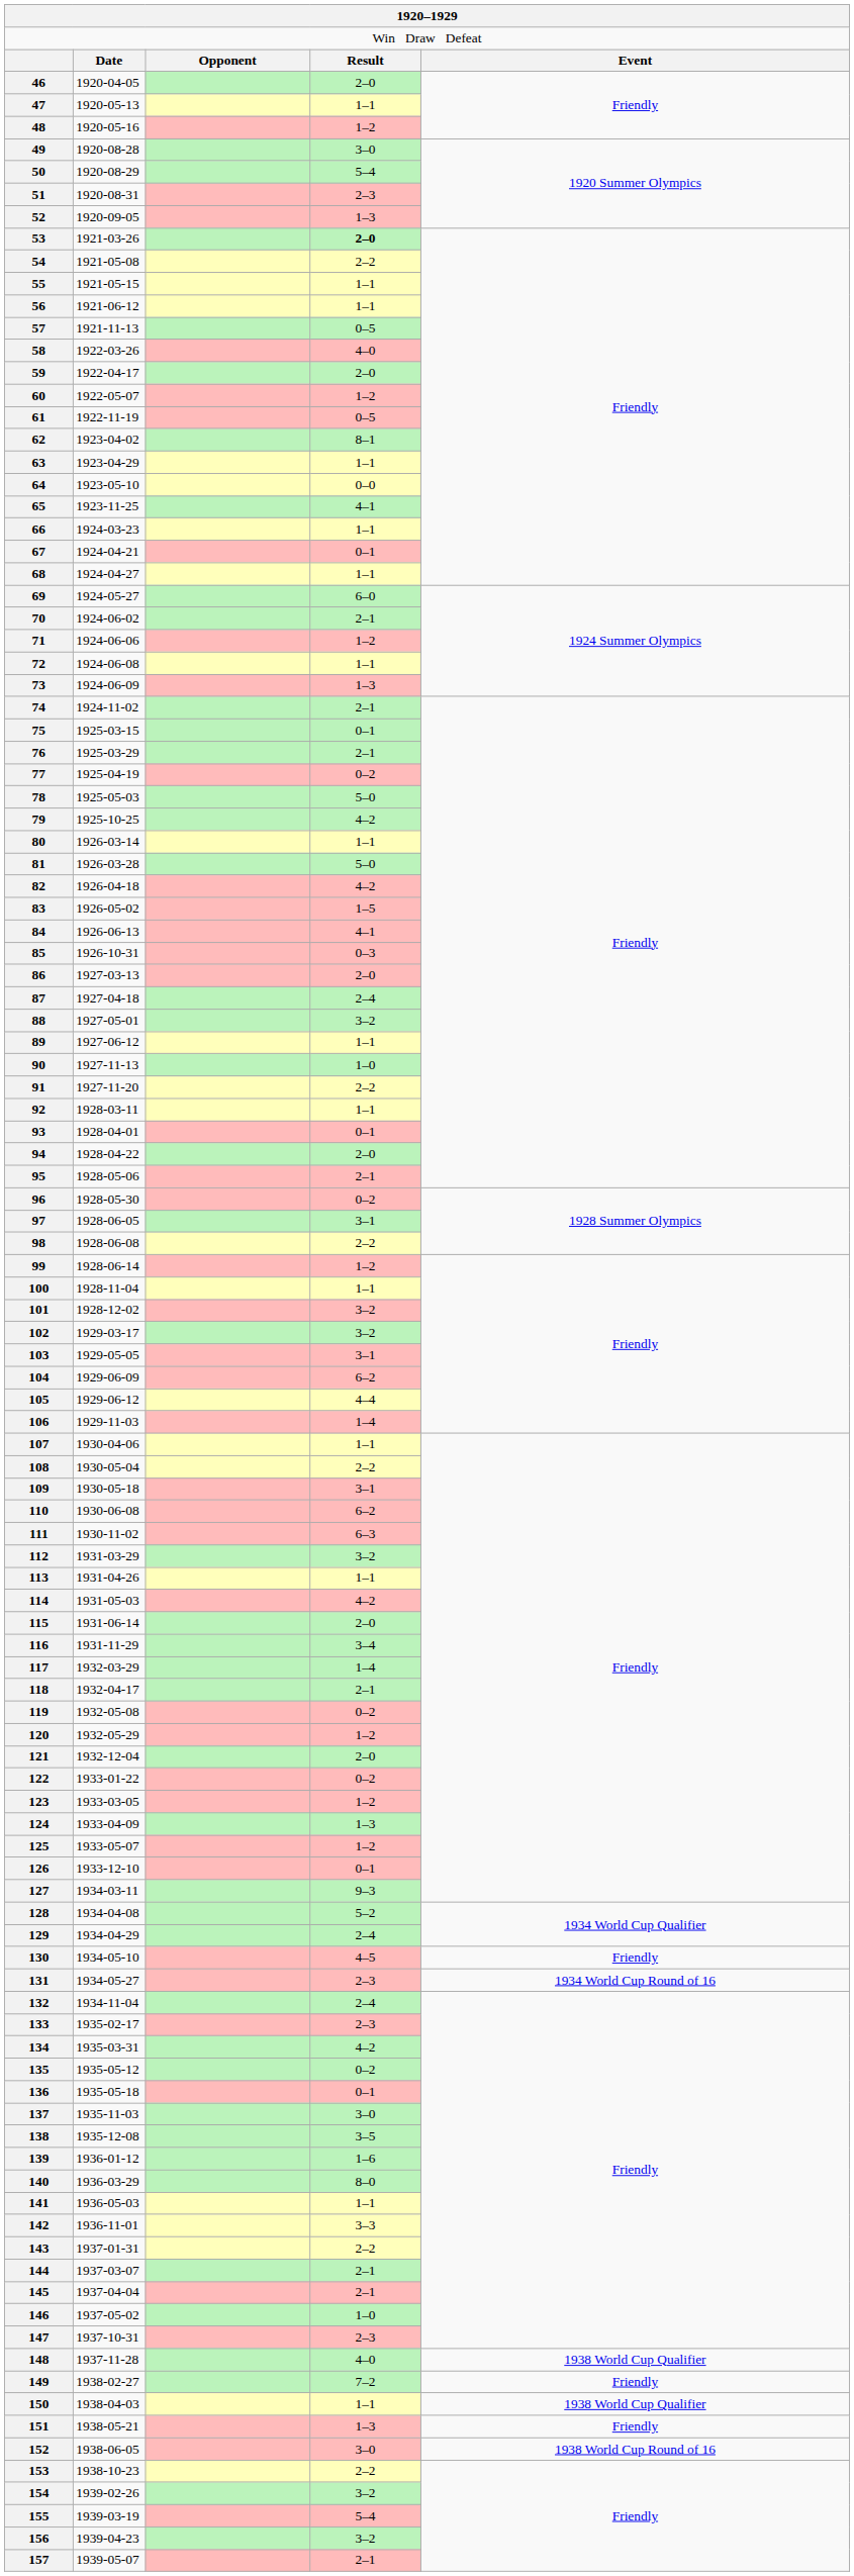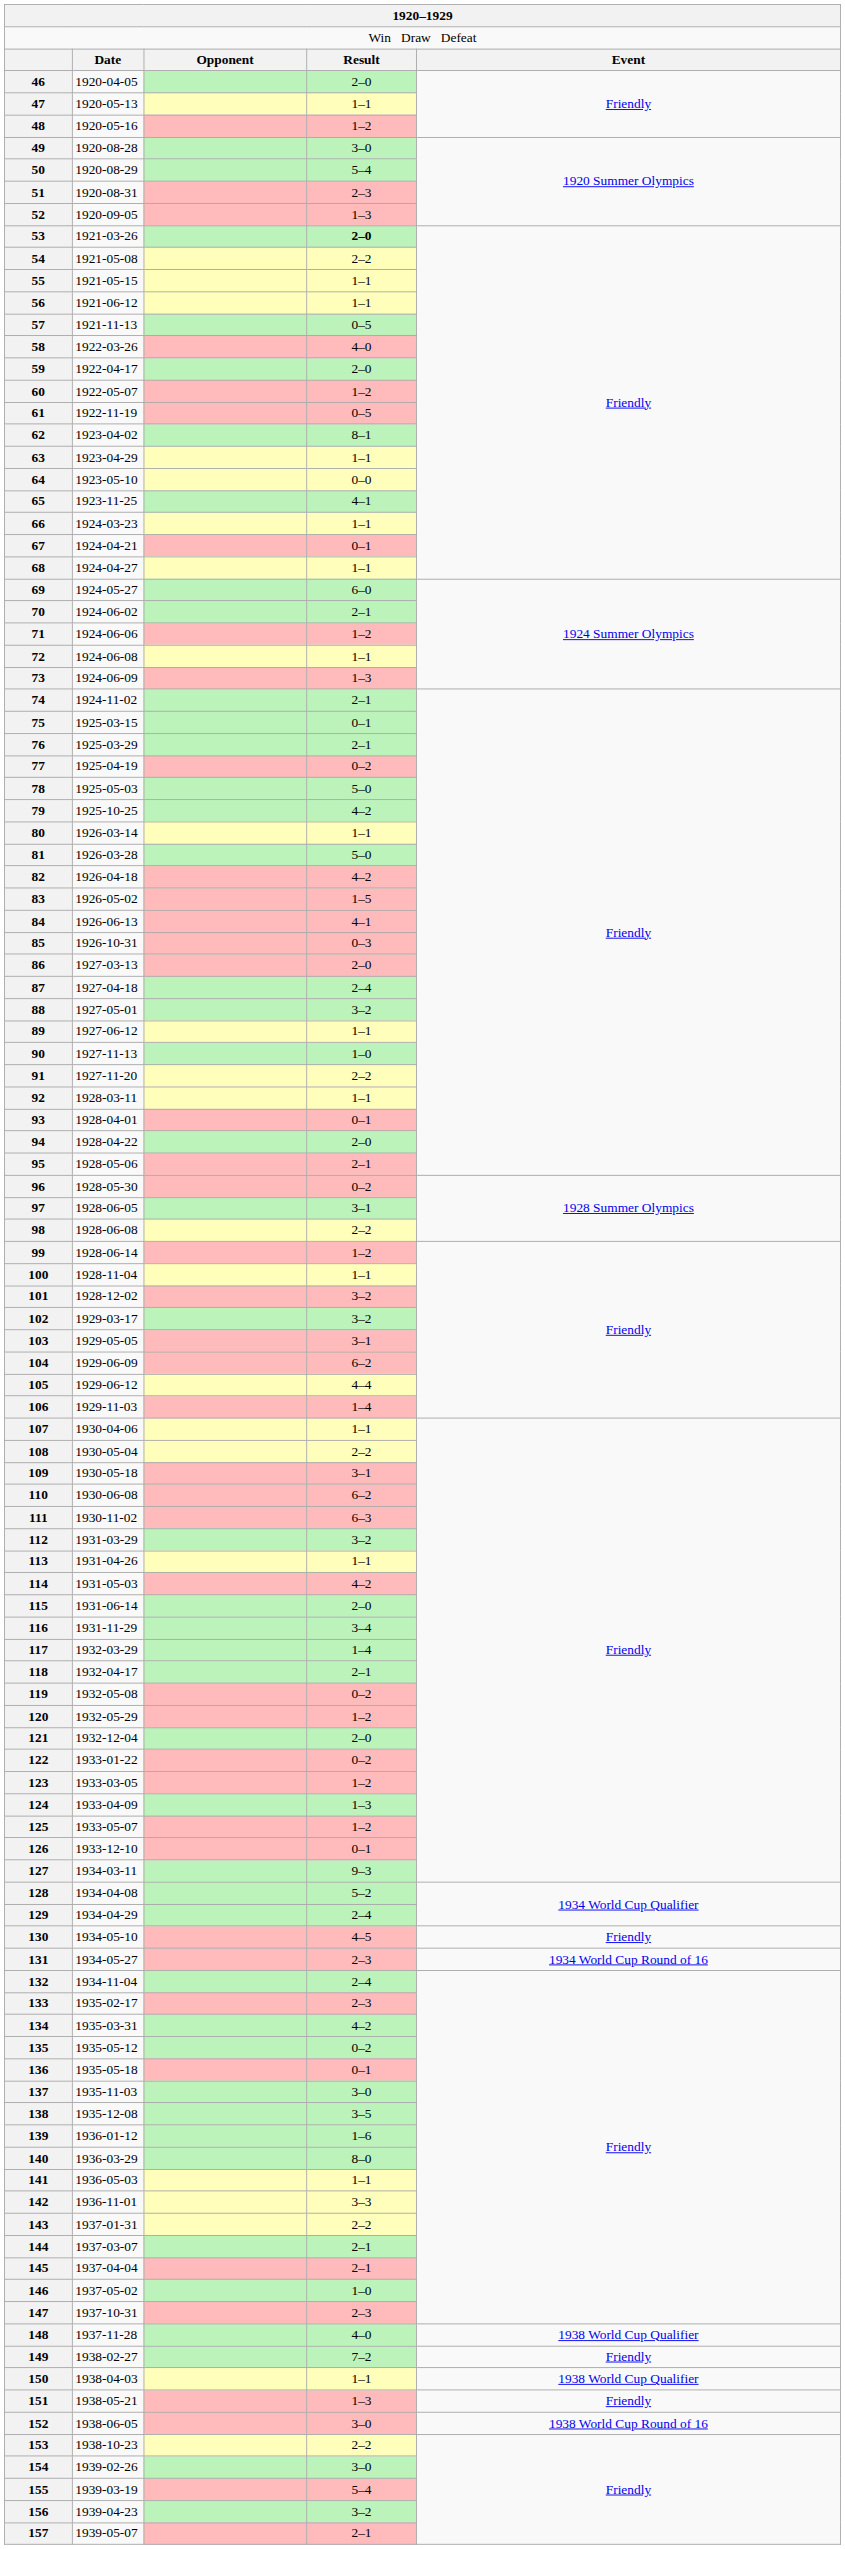154 | column 4: 3–2 -> 3–0
